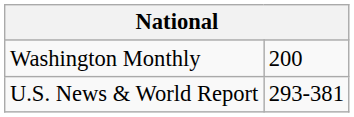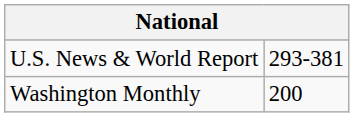rows swapped: U.S. News & World Report <-> Washington Monthly
